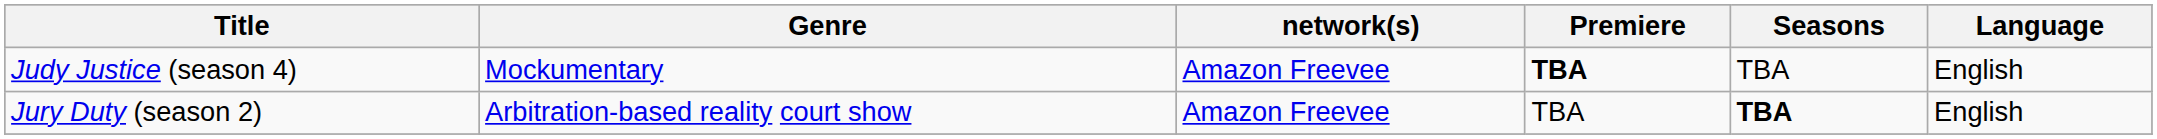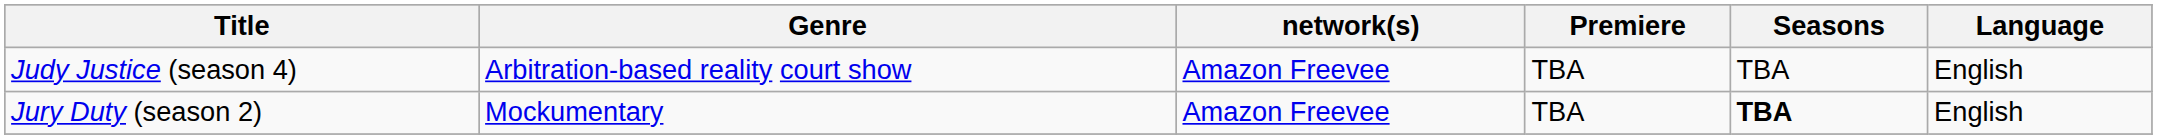Judy Justice (season 4) | Genre: Mockumentary -> Arbitration-based reality court show
Judy Justice (season 4) | Premiere: bold -> normal
Jury Duty (season 2) | Genre: Arbitration-based reality court show -> Mockumentary
